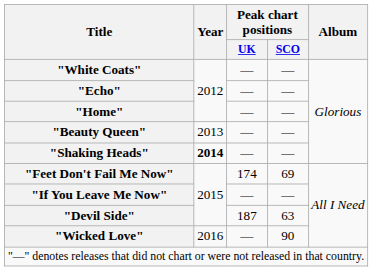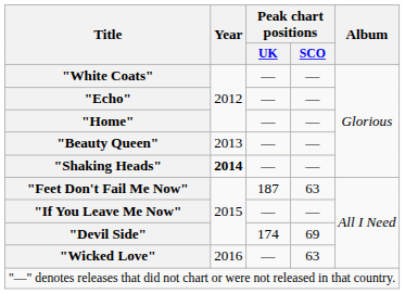"Feet Don't Fail Me Now" | Peak chart positions / UK: 174 -> 187
"Feet Don't Fail Me Now" | Peak chart positions / SCO: 69 -> 63
"Devil Side" | Peak chart positions / UK: 187 -> 174
"Devil Side" | Peak chart positions / SCO: 63 -> 69
"Wicked Love" | Peak chart positions / SCO: 90 -> 63
